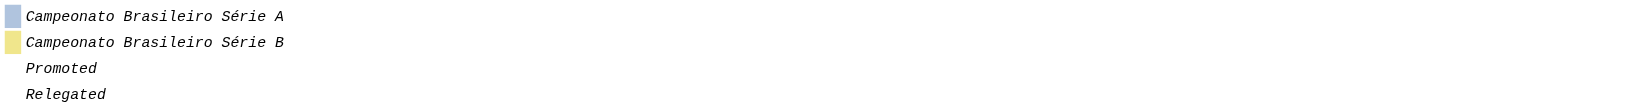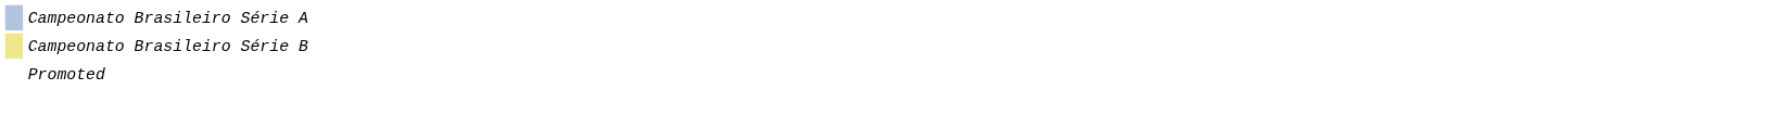- row: Relegated
